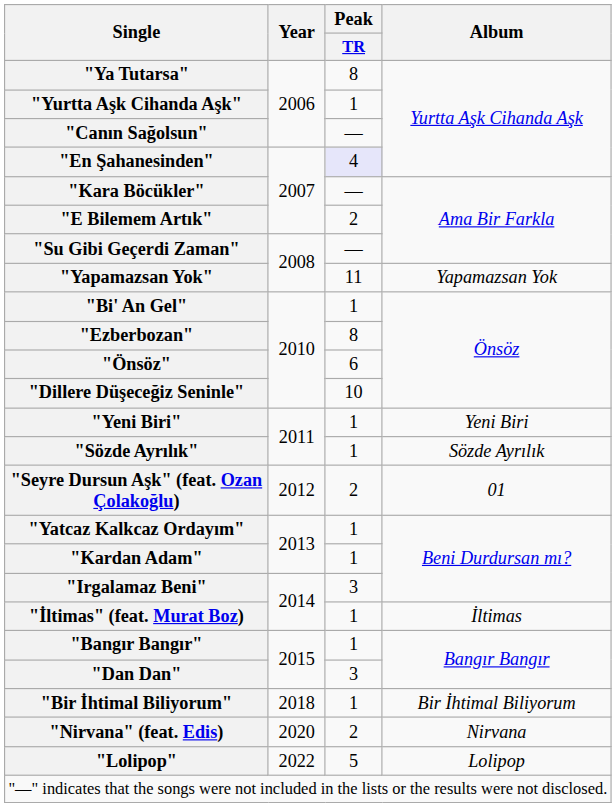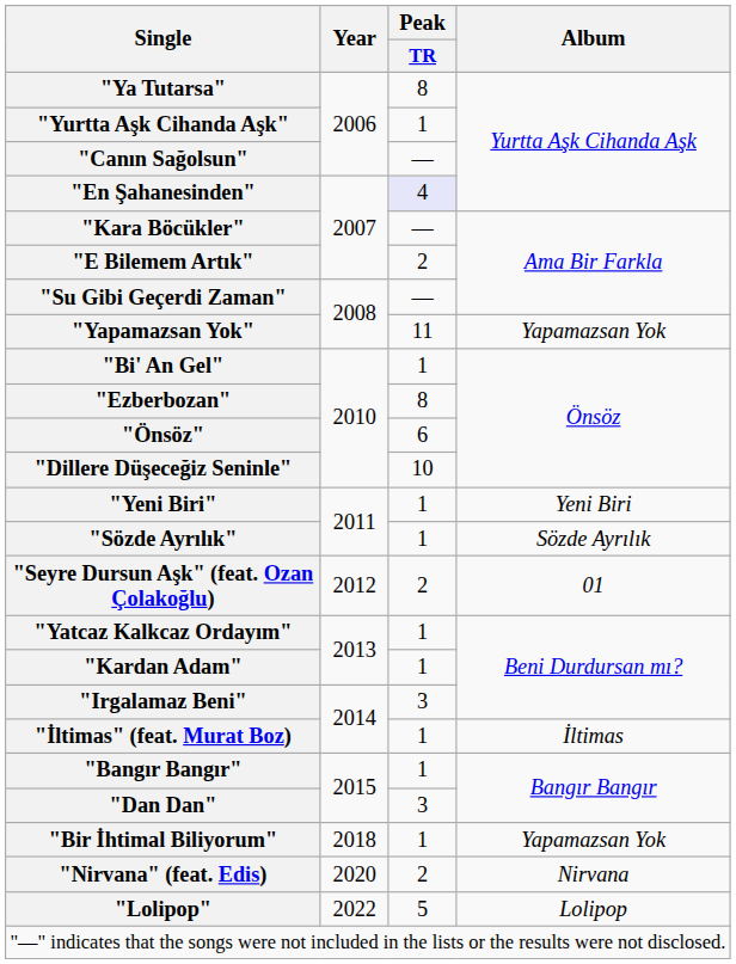"Bir İhtimal Biliyorum" | Album: Bir İhtimal Biliyorum -> Yapamazsan Yok
